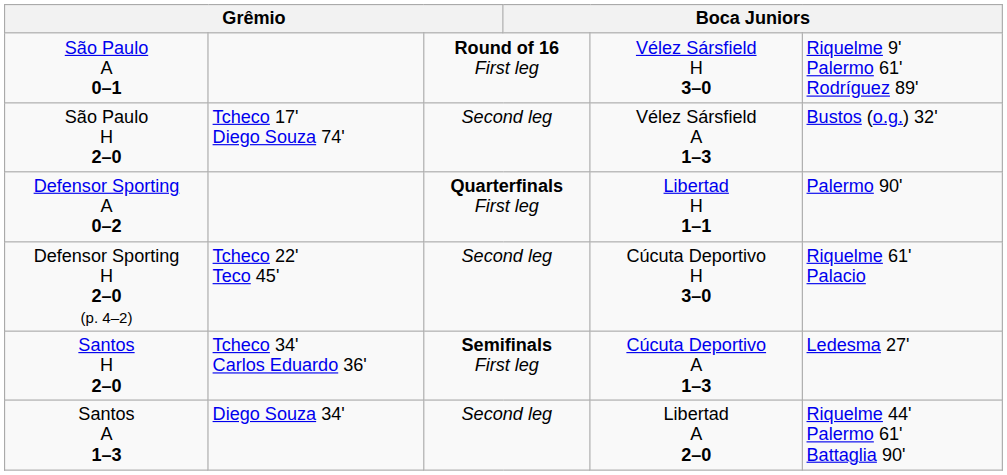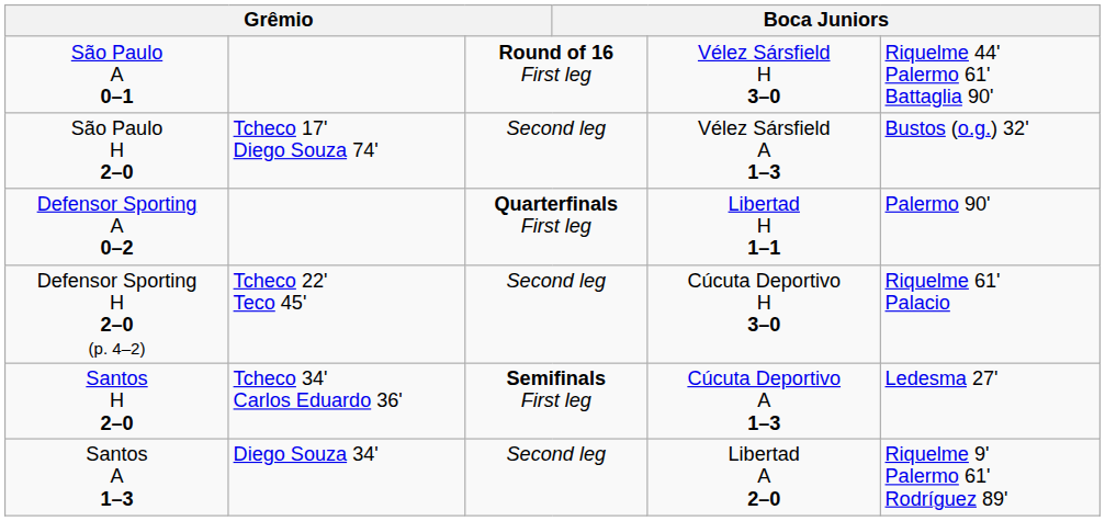São Paulo A 0–1 | column 6: Riquelme 9' Palermo 61' Rodríguez 89' -> Riquelme 44' Palermo 61' Battaglia 90'
Santos A 1–3 | column 6: Riquelme 44' Palermo 61' Battaglia 90' -> Riquelme 9' Palermo 61' Rodríguez 89'
